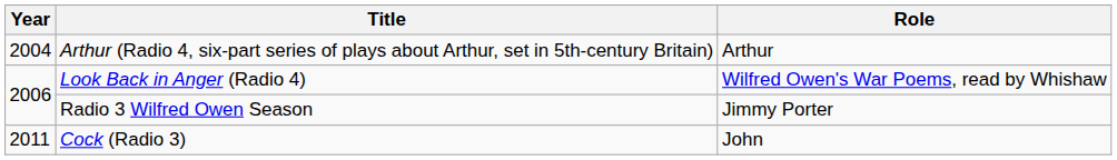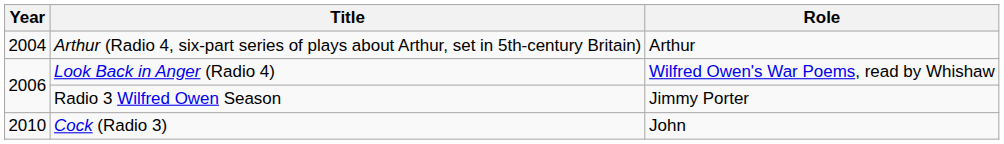Cock (Radio 3) | Year: 2011 -> 2010
